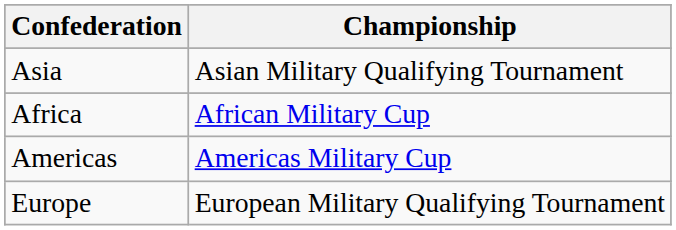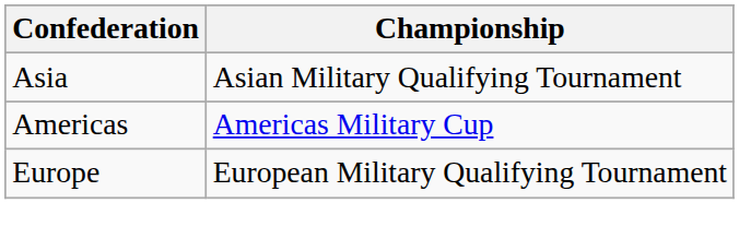- row: Africa | African Military Cup
